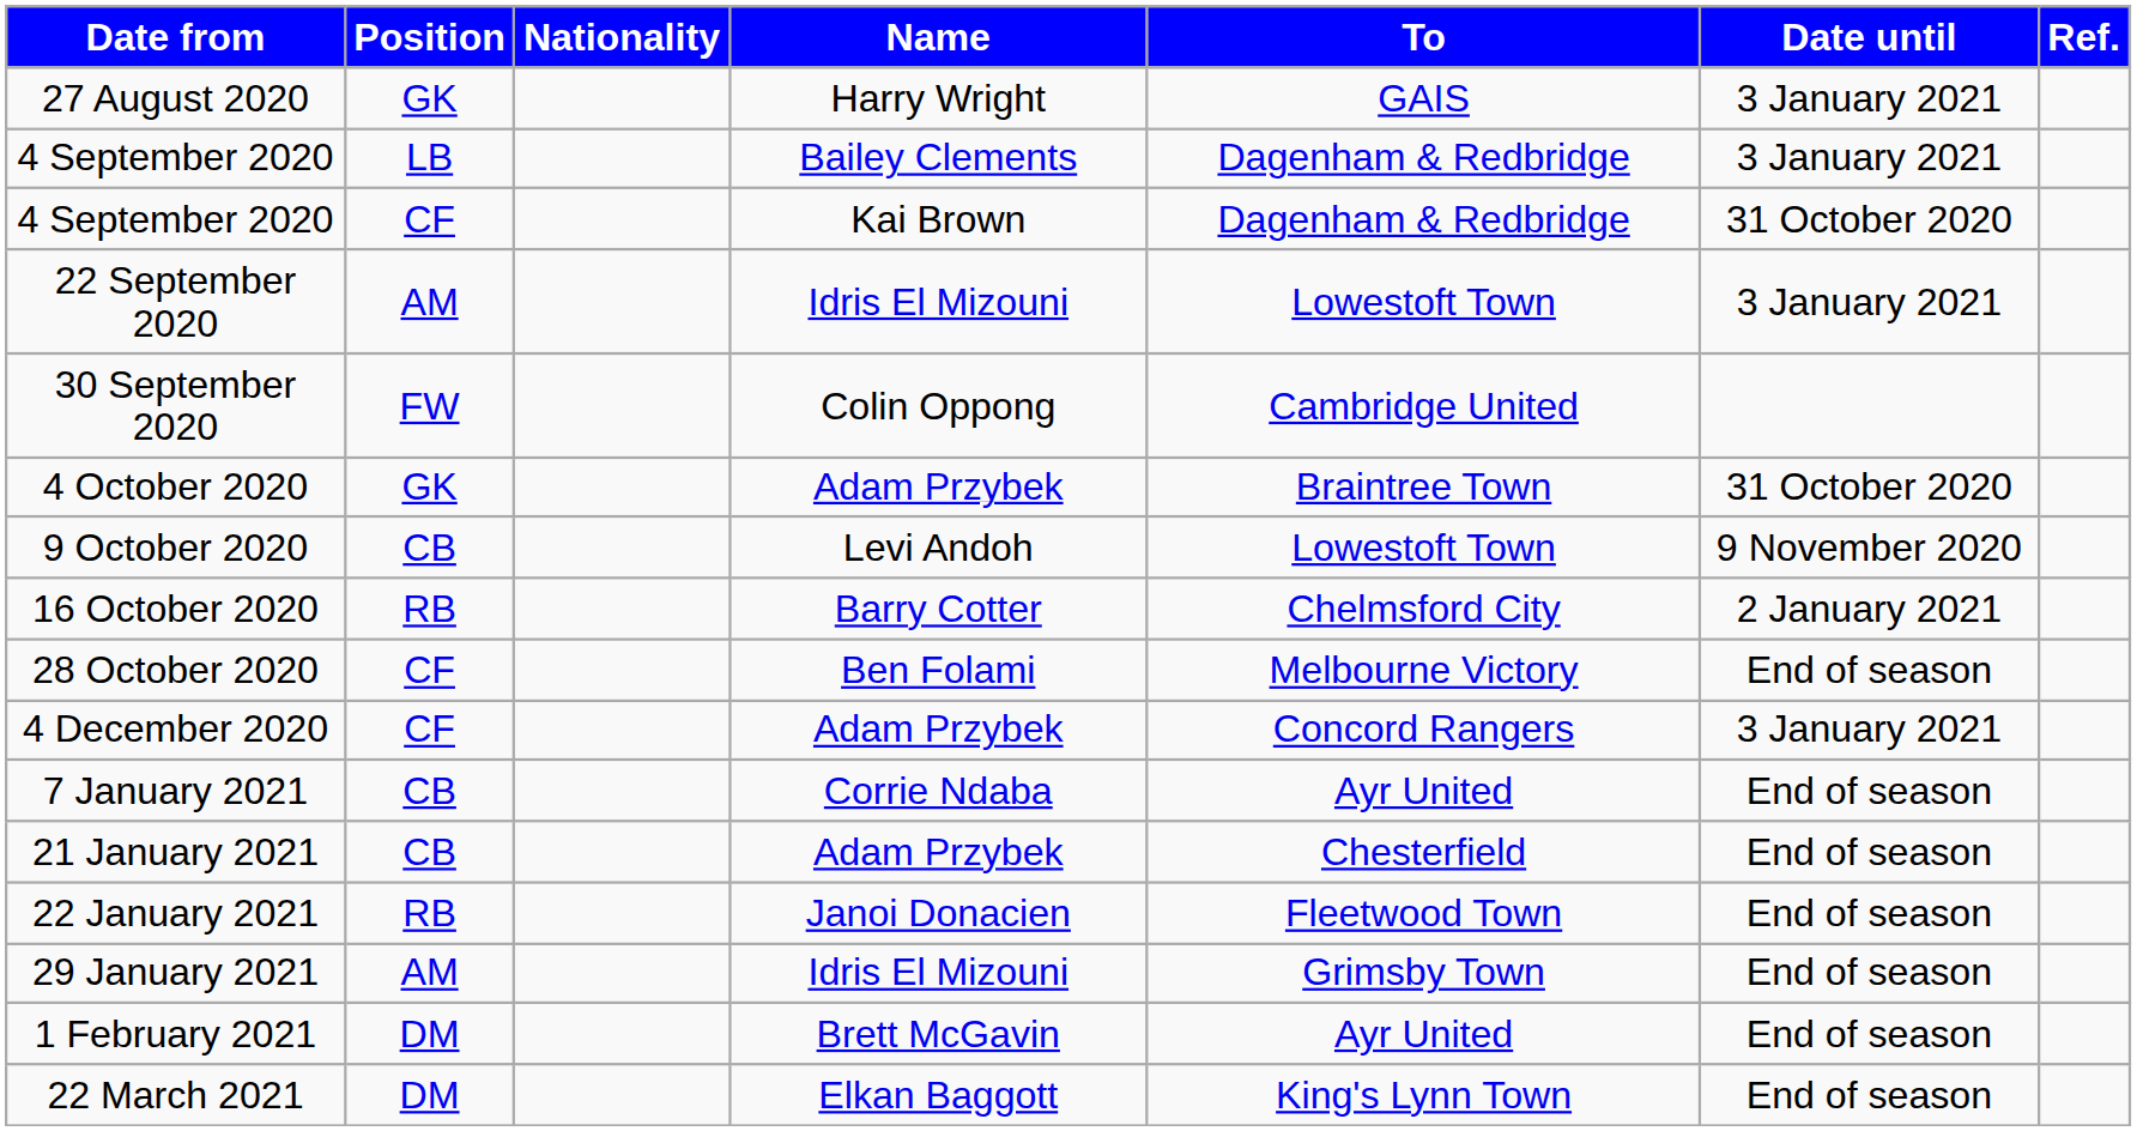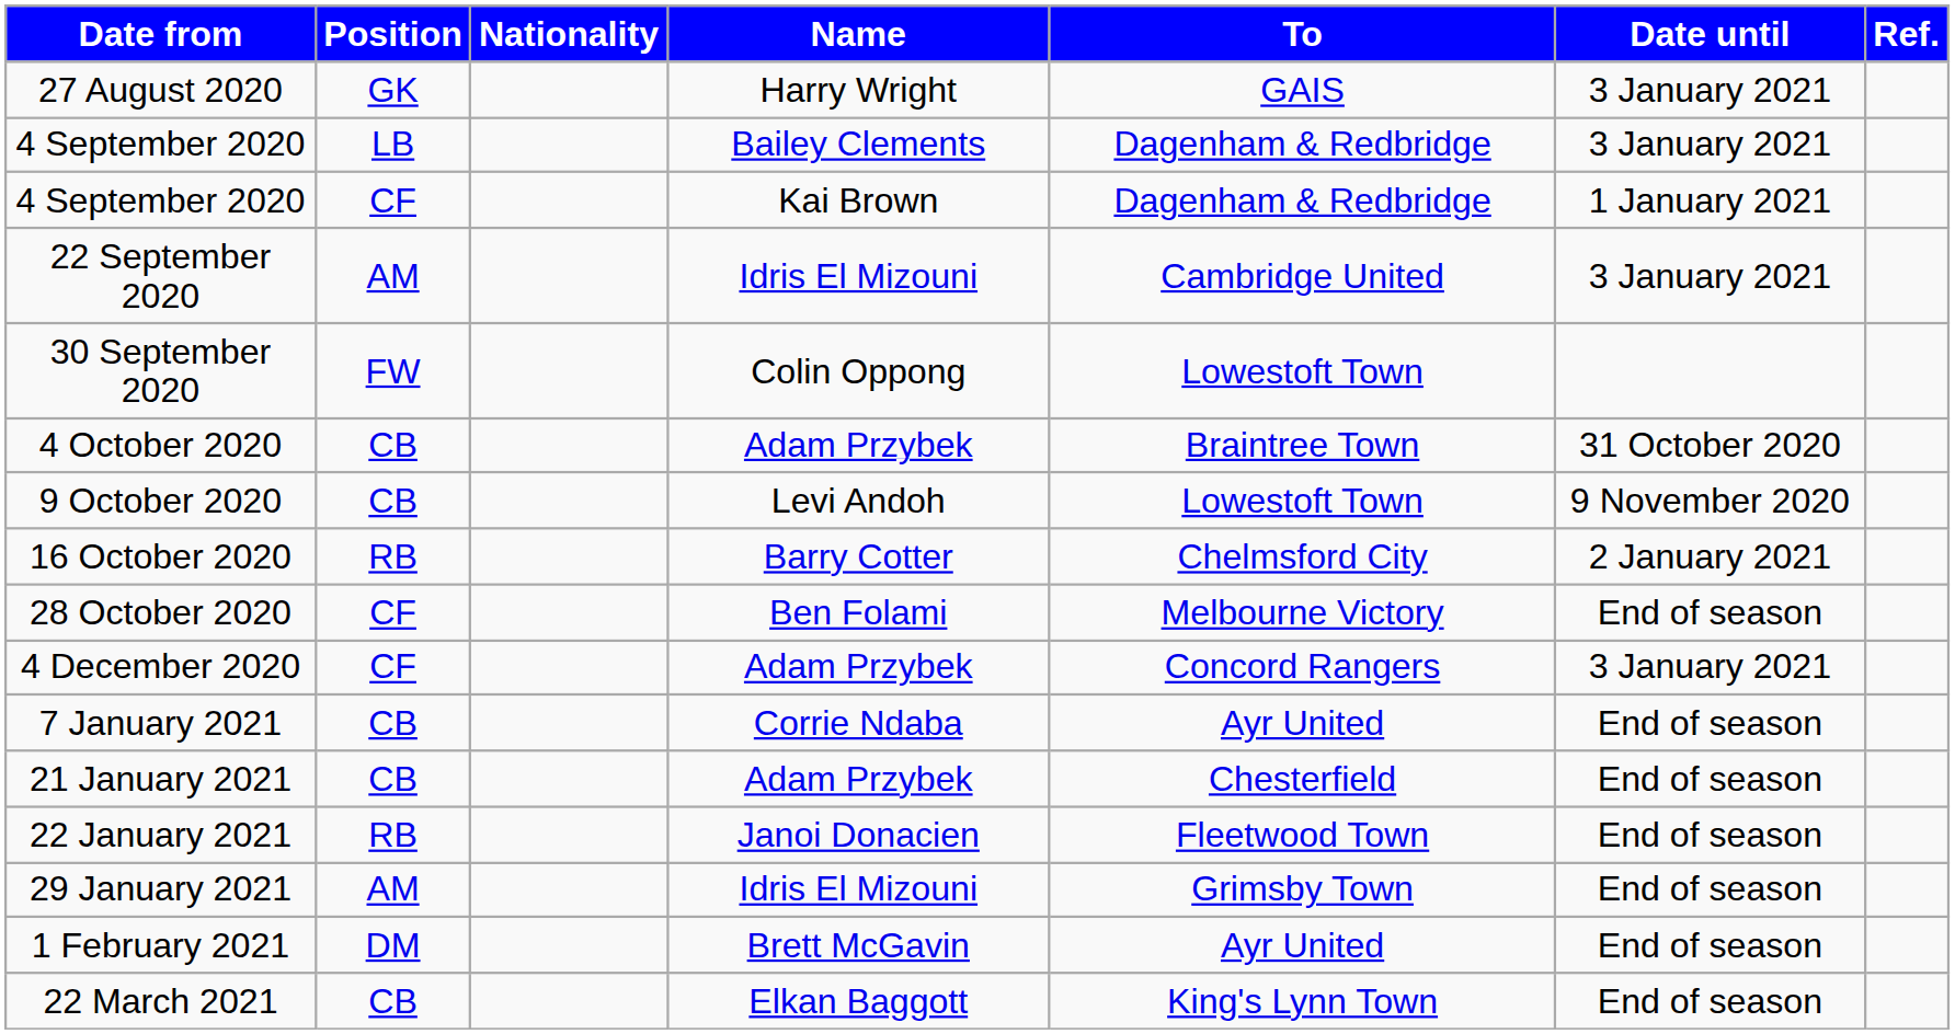4 September 2020 / Kai Brown | Date until: 31 October 2020 -> 1 January 2021
22 September 2020 | To: Lowestoft Town -> Cambridge United
30 September 2020 | To: Cambridge United -> Lowestoft Town
4 October 2020 | Position: GK -> CB
22 March 2021 | Position: DM -> CB
